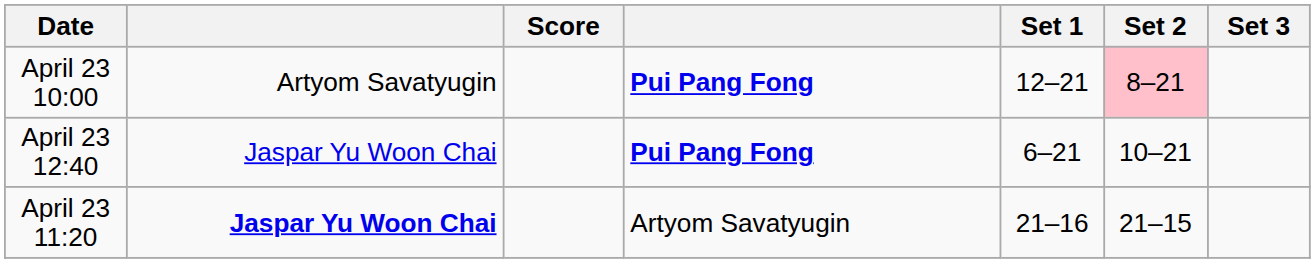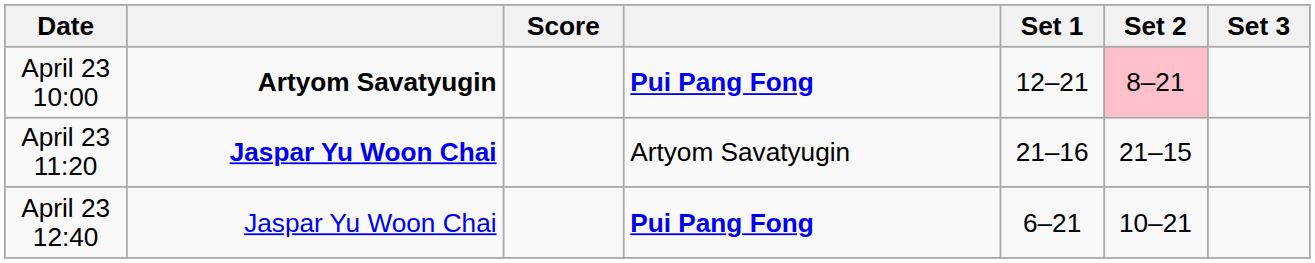April 23 10:00 | column 2: normal -> bold
rows swapped: April 23 11:20 <-> April 23 12:40
